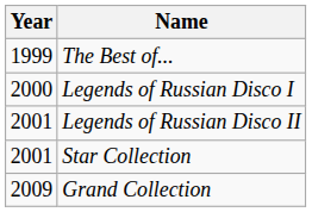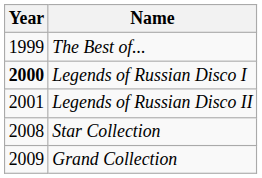Legends of Russian Disco I | Year: normal -> bold
Star Collection | Year: 2001 -> 2008
